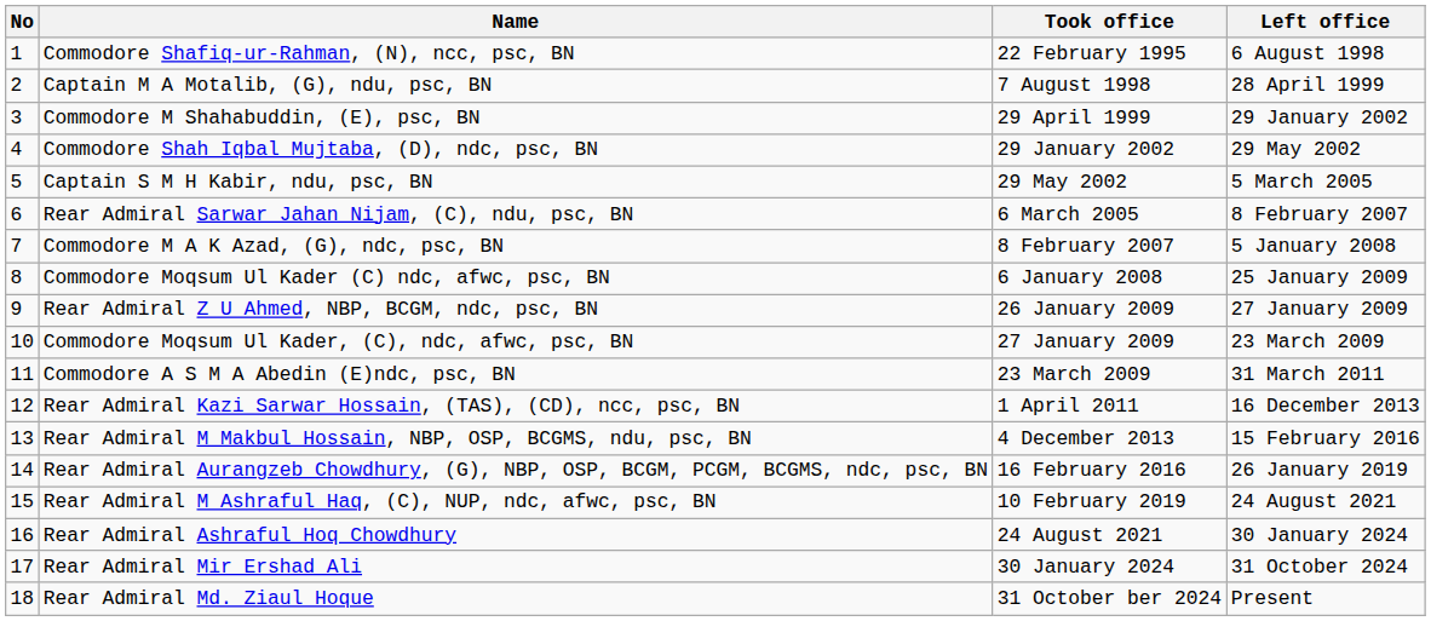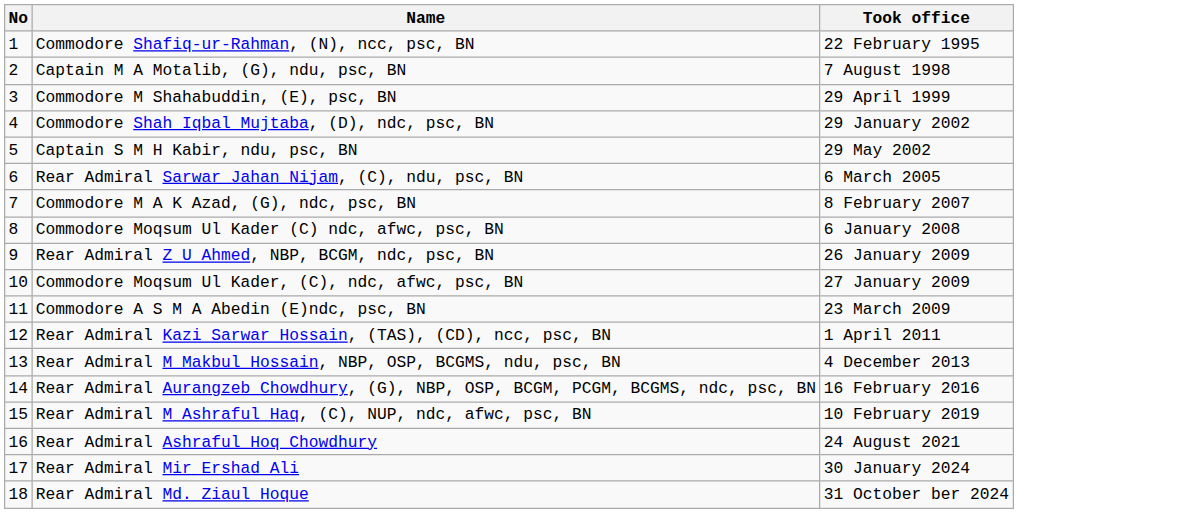- column: Left office | 6 August 1998 | 28 April 1999 | 29 January 2002 | 29 May 2002 | 5 March 2005 | 8 February 2007 | 5 January 2008 | 25 January 2009 | 27 January 2009 | 23 March 2009 | 31 March 2011 | 16 December 2013 | 15 February 2016 | 26 January 2019 | 24 August 2021 | 30 January 2024 | 31 October 2024 | Present
